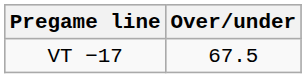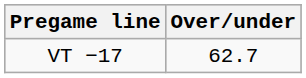VT −17 | Over/under: 67.5 -> 62.7
